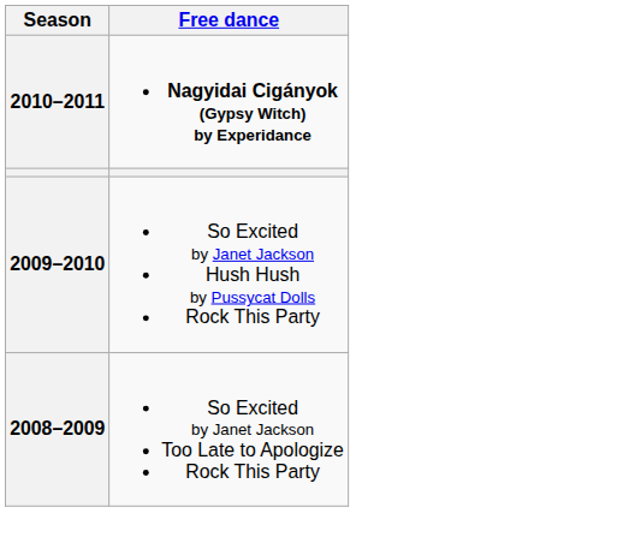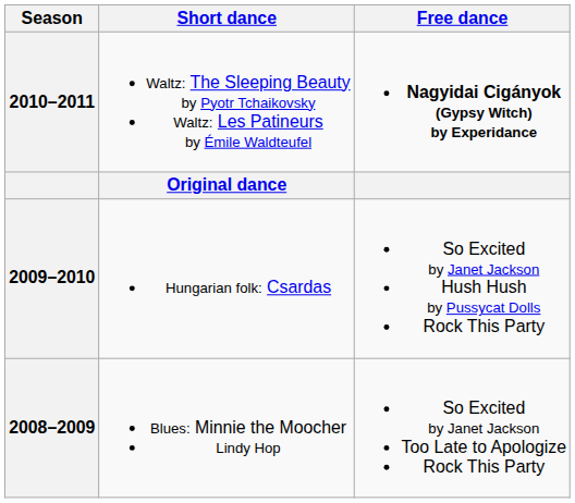+ column: Short dance | Waltz: The Sleeping Beauty by Pyotr Tchaikovsky Waltz: Les Patineurs by Émile Waldteufel | Original dance | Hungarian folk: Csardas | Blues: Minnie the Moocher Lindy Hop
